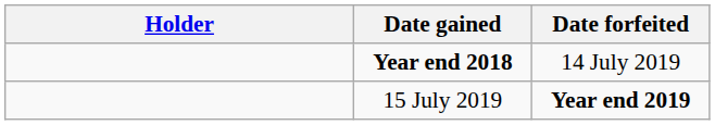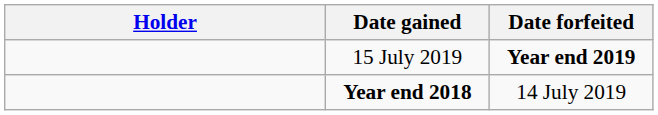rows swapped: Year end 2018 <-> 15 July 2019
